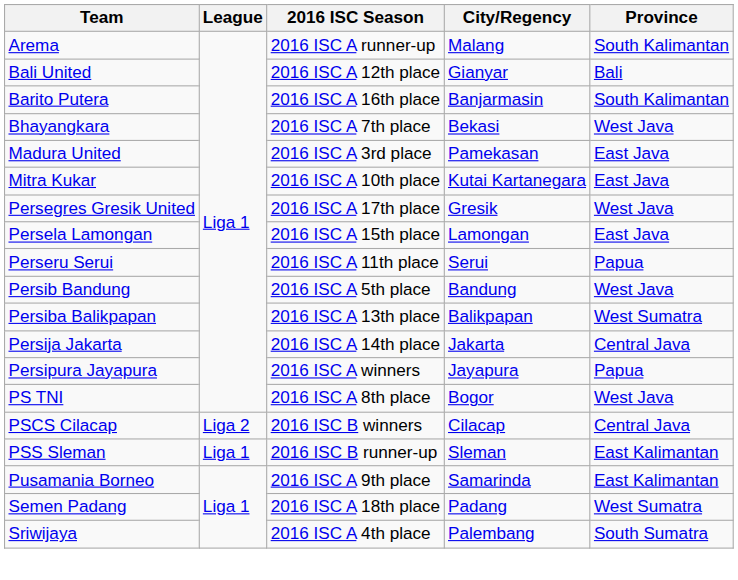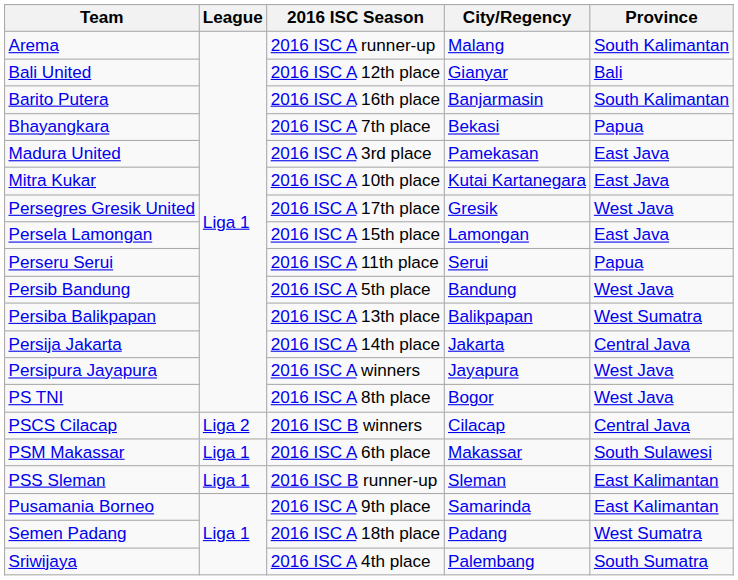Bhayangkara | Province: West Java -> Papua
Persipura Jayapura | Province: Papua -> West Java
+ row: PSM Makassar | Liga 1 | 2016 ISC A 6th place | Makassar | South Sulawesi
